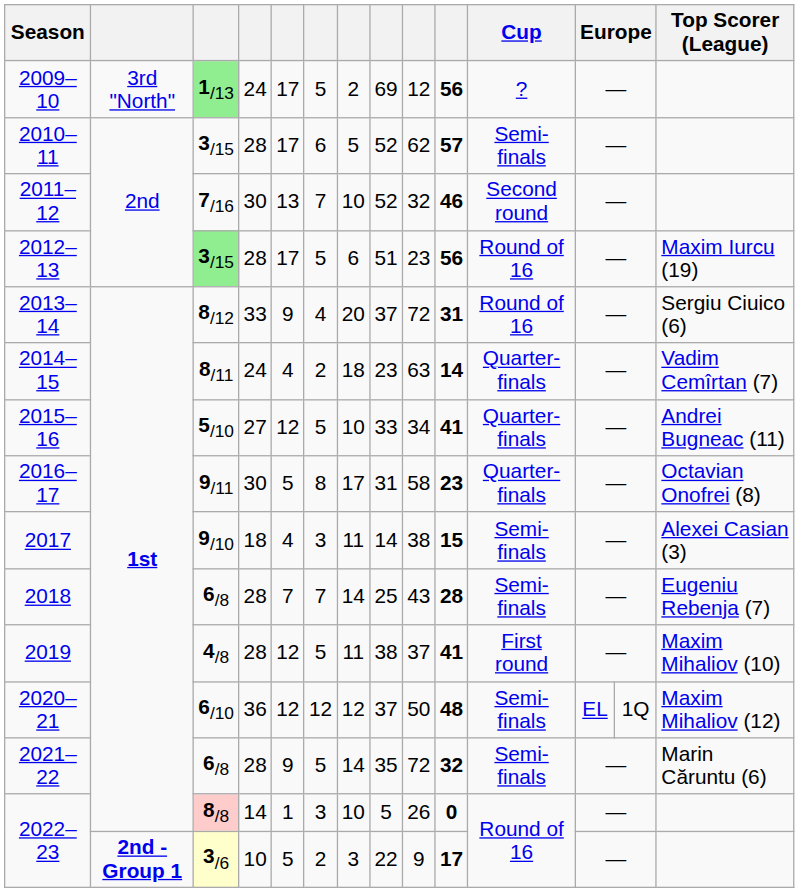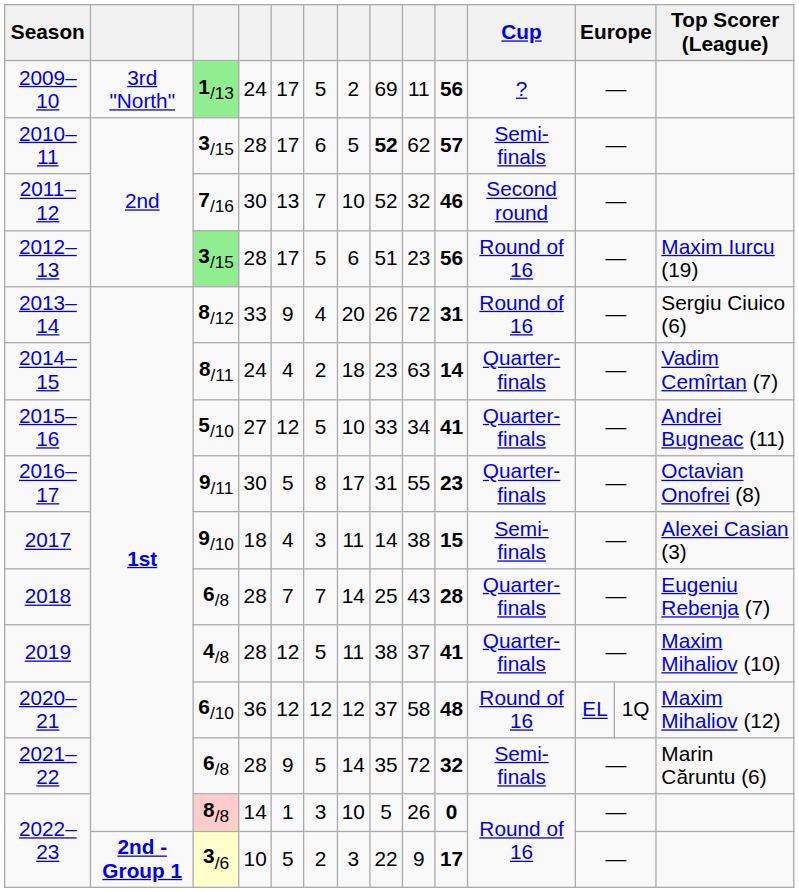2009–10 | column 9: 12 -> 11
2010–11 | column 8: normal -> bold
2013–14 | column 8: 37 -> 26
2016–17 | column 9: 58 -> 55
2018 | Cup: Semi-finals -> Quarter-finals
2019 | Cup: First round -> Quarter-finals
2020–21 | column 9: 50 -> 58
2020–21 | Cup: Semi-finals -> Round of 16
